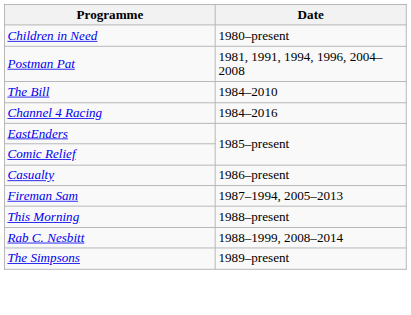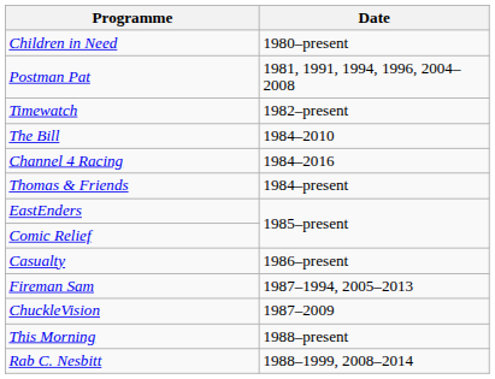+ row: Timewatch | 1982–present
+ row: Thomas & Friends | 1984–present
+ row: ChuckleVision | 1987–2009
- row: The Simpsons | 1989–present
